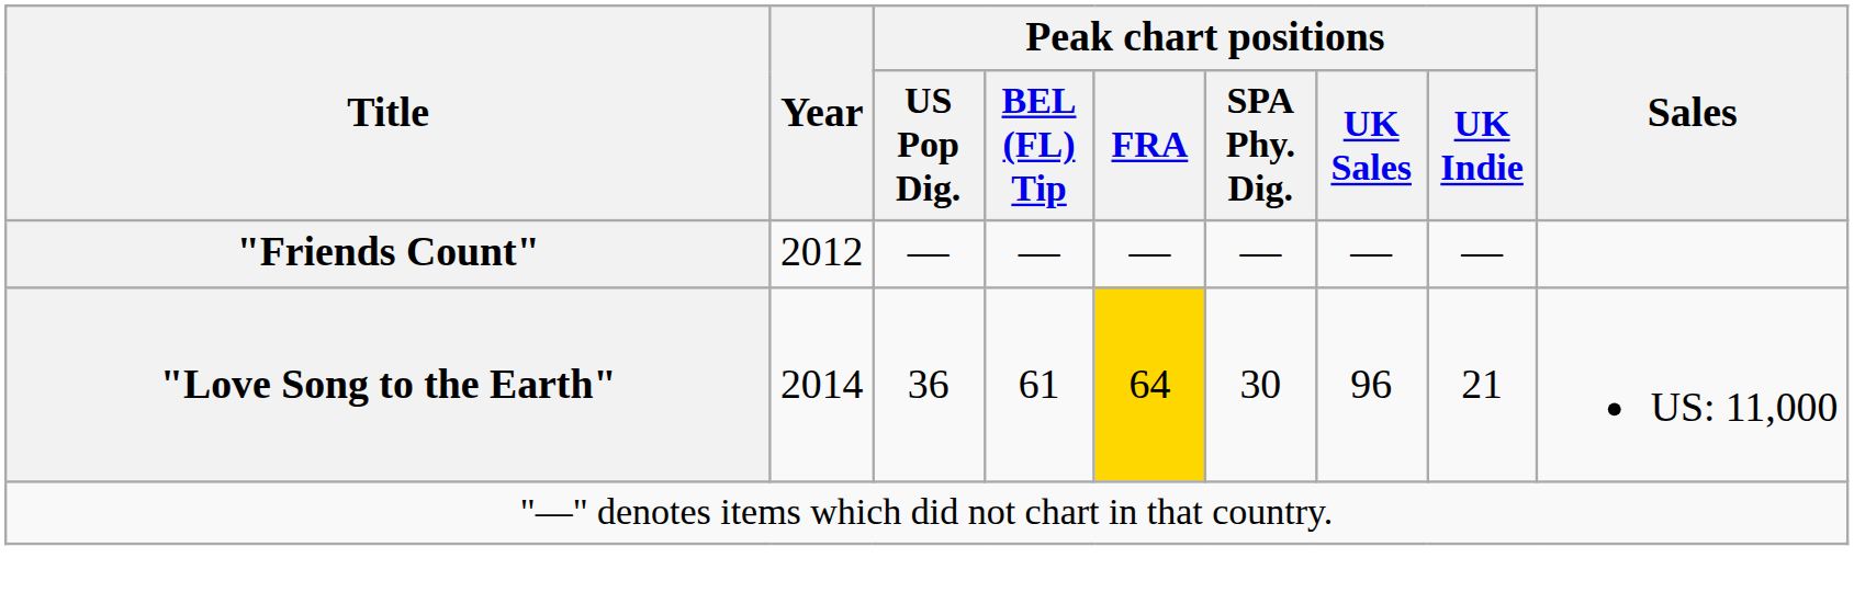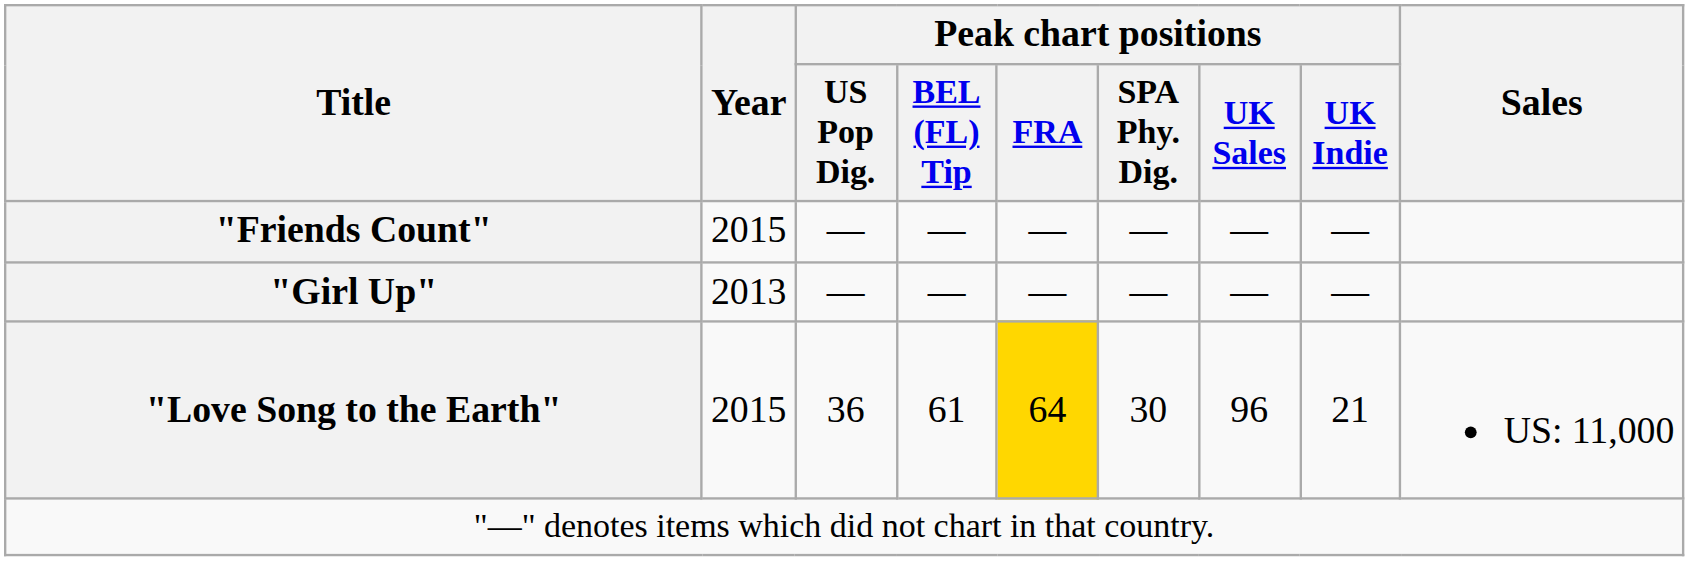"Friends Count" | Year: 2012 -> 2015
+ row: "Girl Up" | 2013 | — | — | — | — | — | —
"Love Song to the Earth" | Year: 2014 -> 2015
